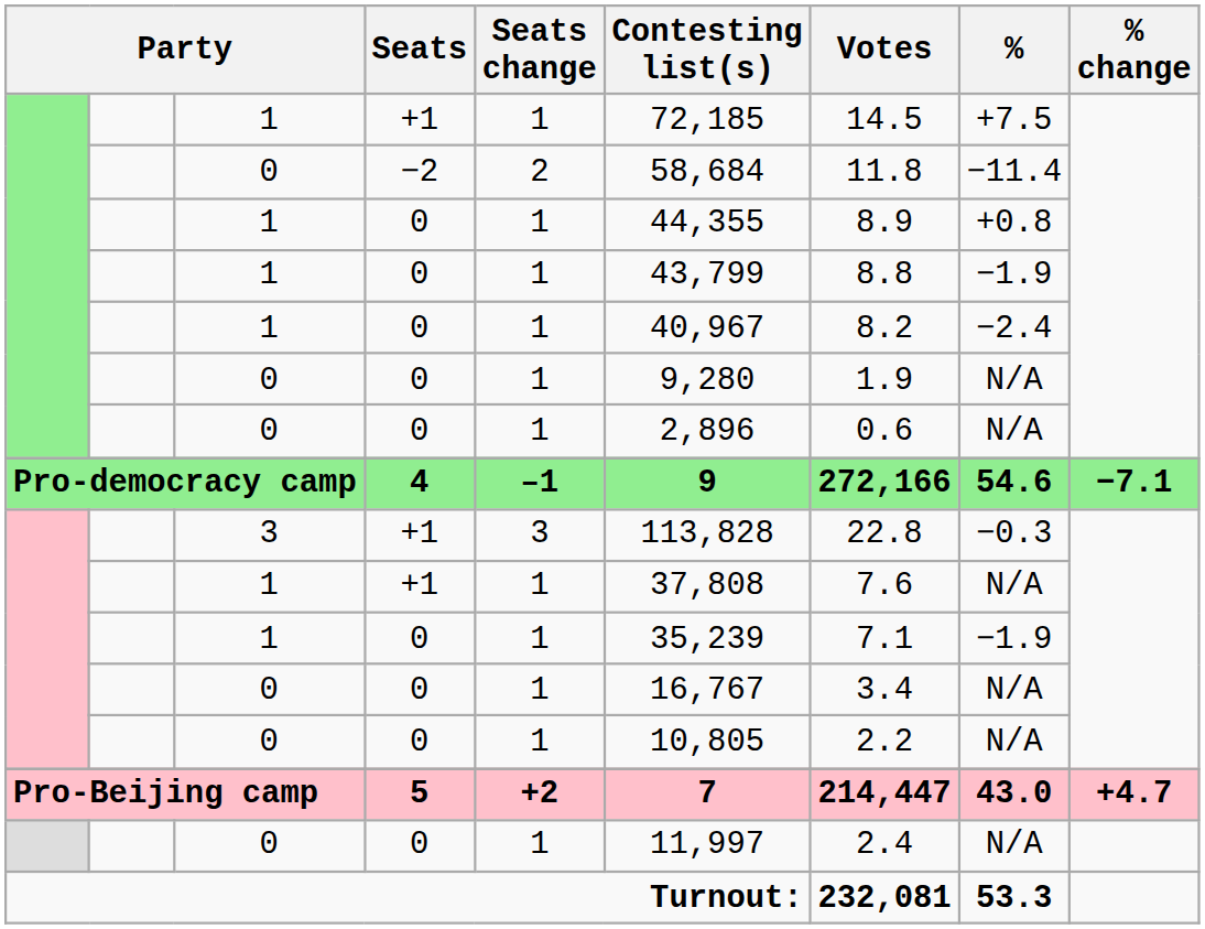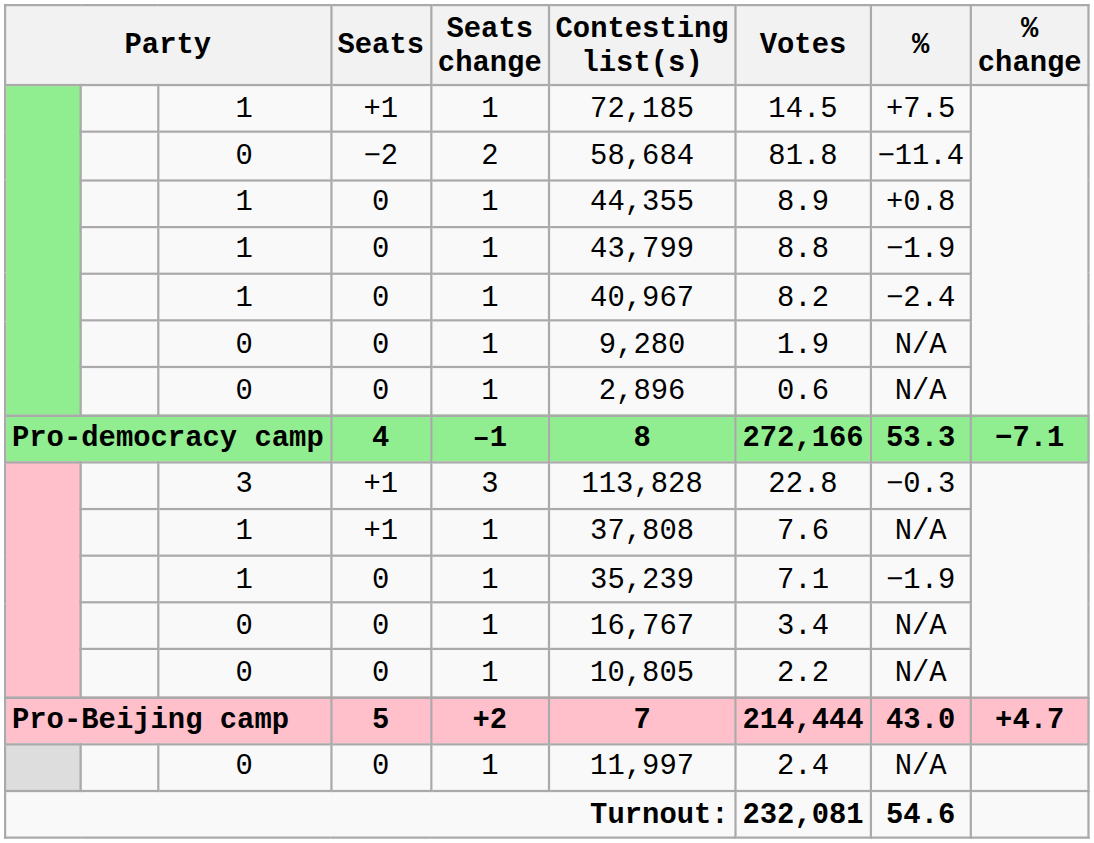0 / −2 | Votes: 11.8 -> 81.8
Pro-democracy camp | Contesting list(s): 9 -> 8
Pro-democracy camp | %: 54.6 -> 53.3
Pro-Beijing camp | Votes: 214,447 -> 214,444
Turnout: | %: 53.3 -> 54.6
